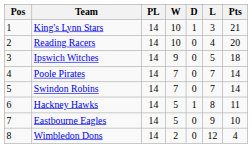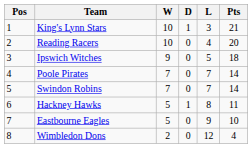- column: PL | 14 | 14 | 14 | 14 | 14 | 14 | 14 | 14
